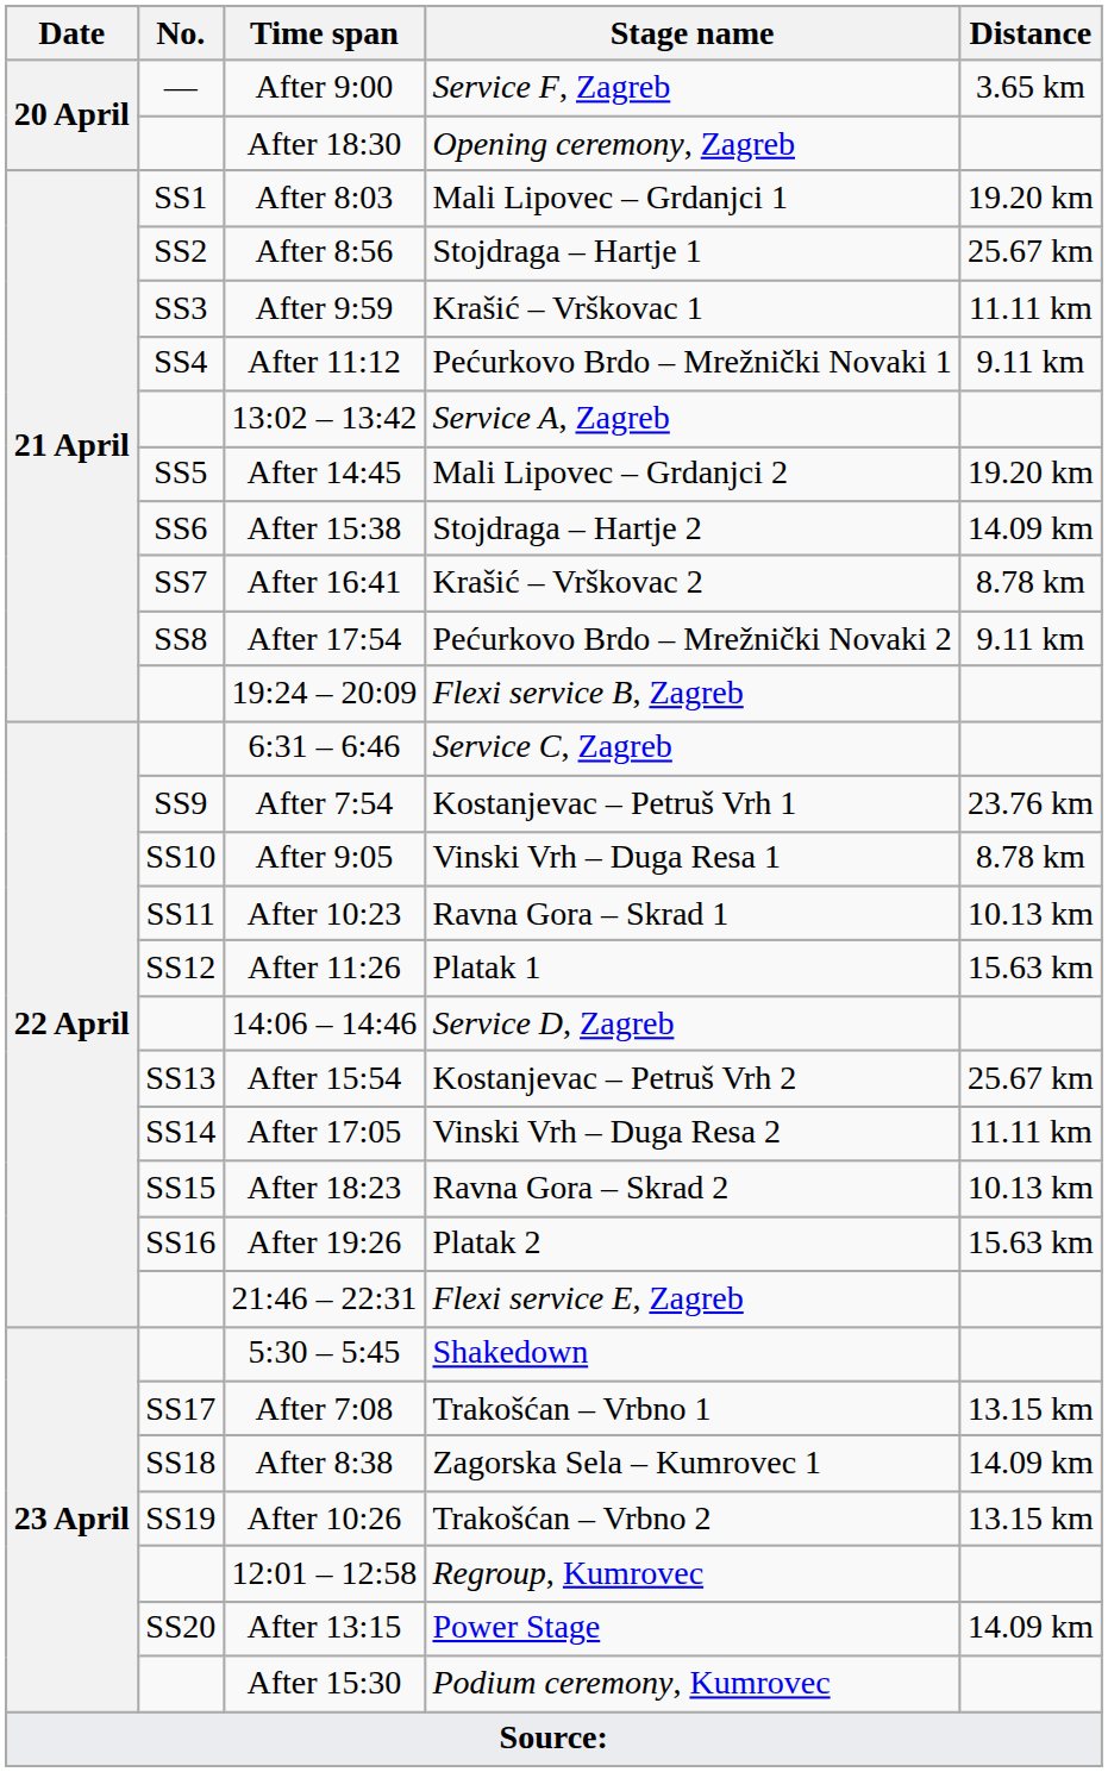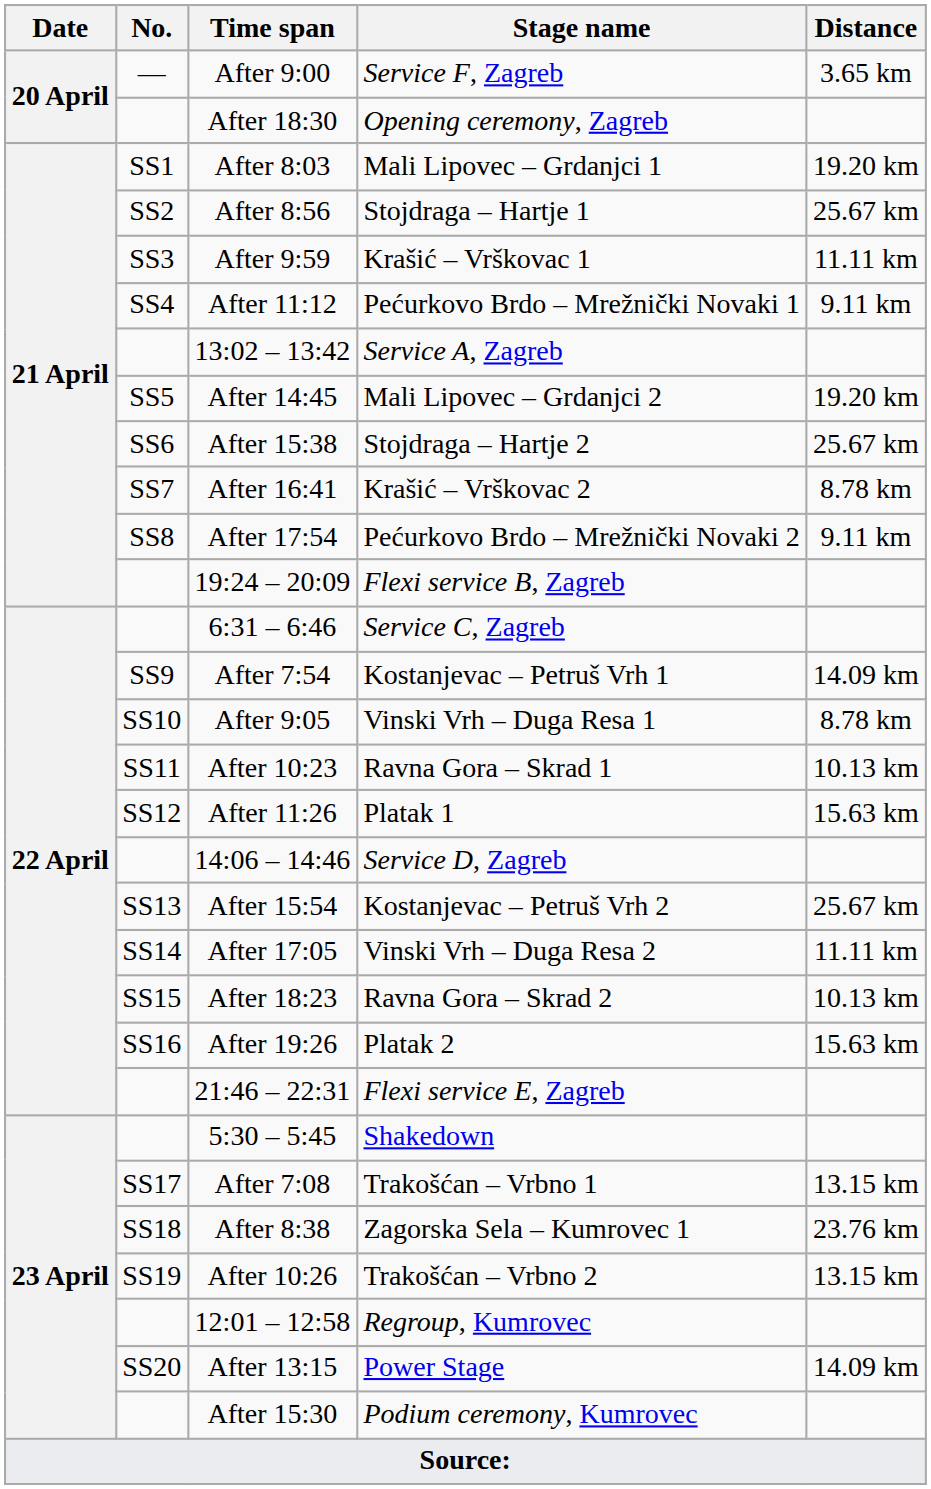After 15:38 | Distance: 14.09 km -> 25.67 km
After 7:54 | Distance: 23.76 km -> 14.09 km
After 8:38 | Distance: 14.09 km -> 23.76 km
